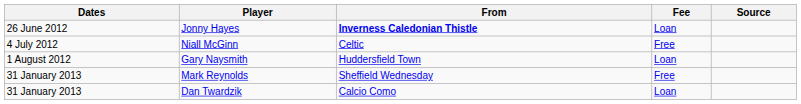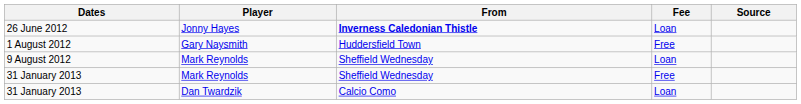- row: 4 July 2012 | Niall McGinn | Celtic | Free
1 August 2012 | Fee: Loan -> Free
+ row: 9 August 2012 | Mark Reynolds | Sheffield Wednesday | Loan
